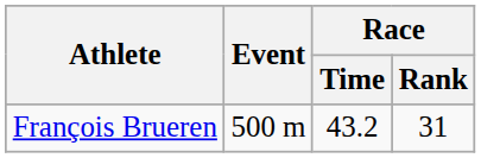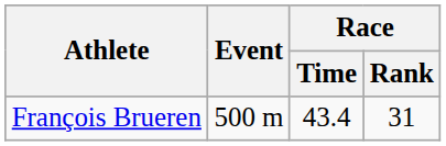François Brueren | Race / Time: 43.2 -> 43.4
